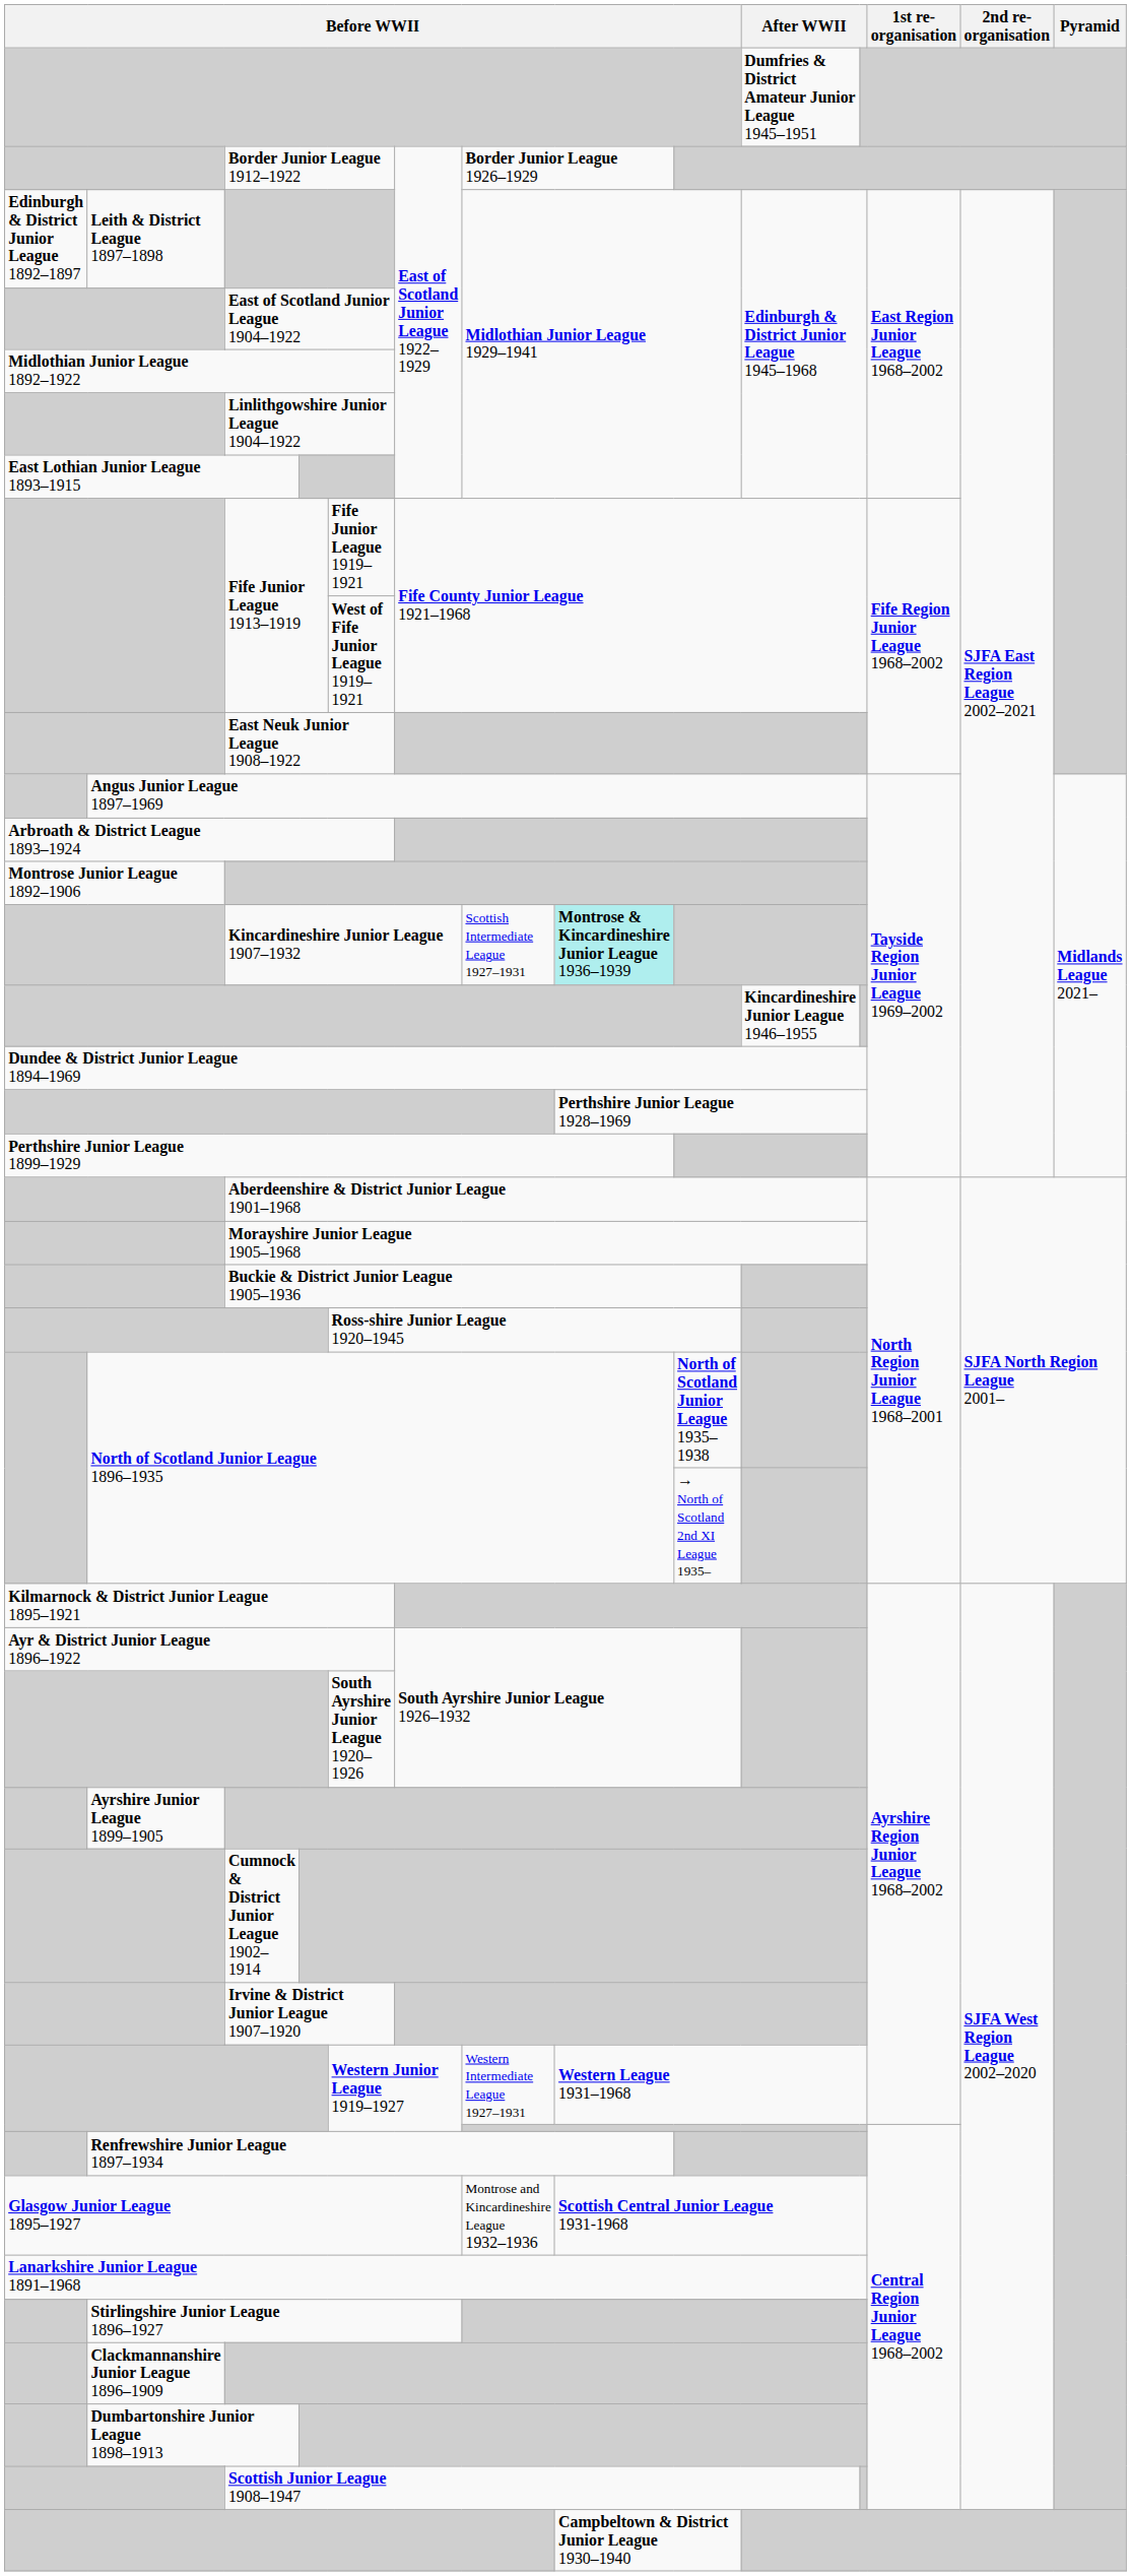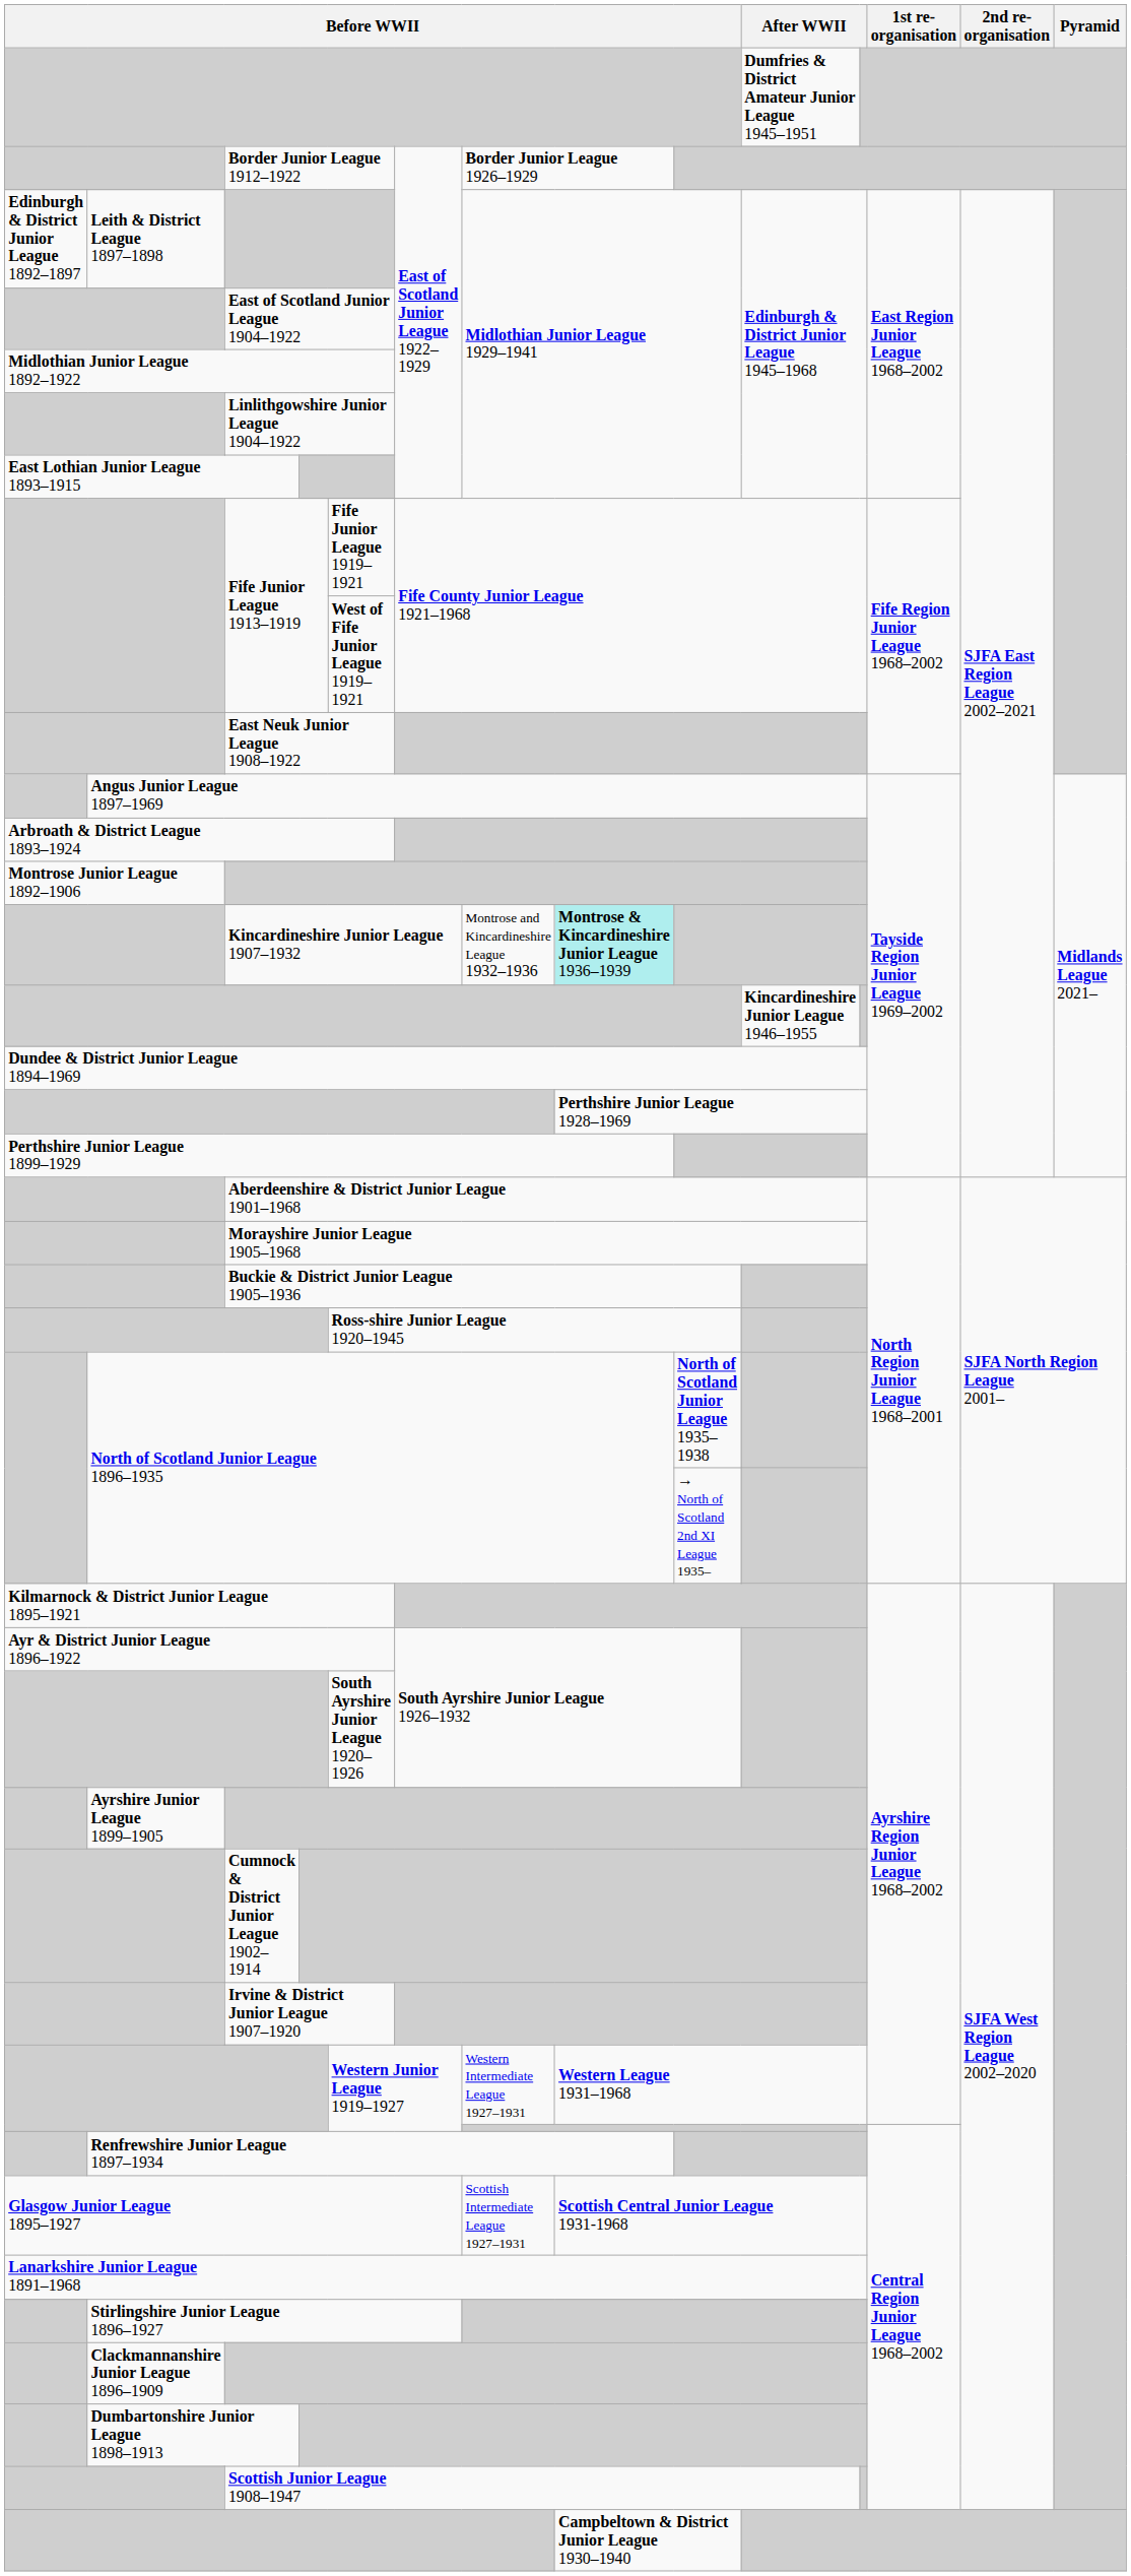Kincardineshire Junior League 1907–1932 | column 9: Scottish Intermediate League 1927–1931 -> Montrose and Kincardineshire League 1932–1936
Glasgow Junior League 1895–1927 | column 9: Montrose and Kincardineshire League 1932–1936 -> Scottish Intermediate League 1927–1931
